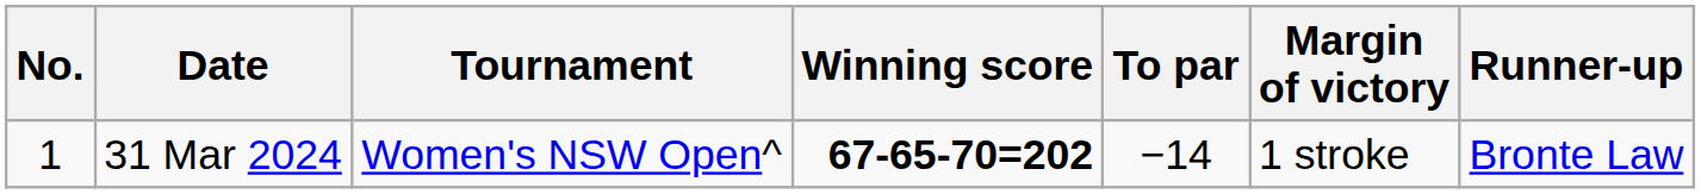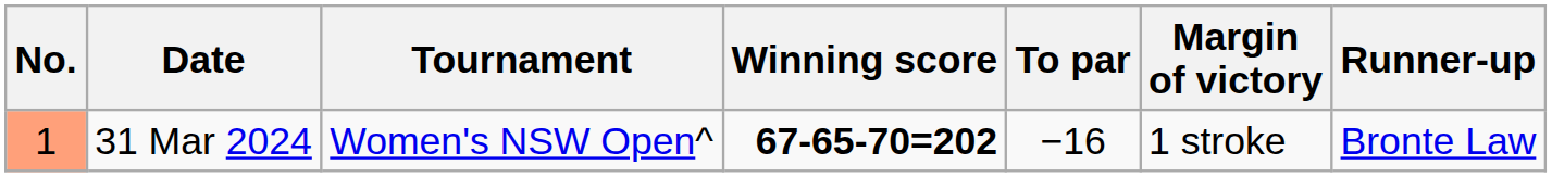31 Mar 2024 | No.: no background -> lightsalmon background
31 Mar 2024 | To par: −14 -> −16
